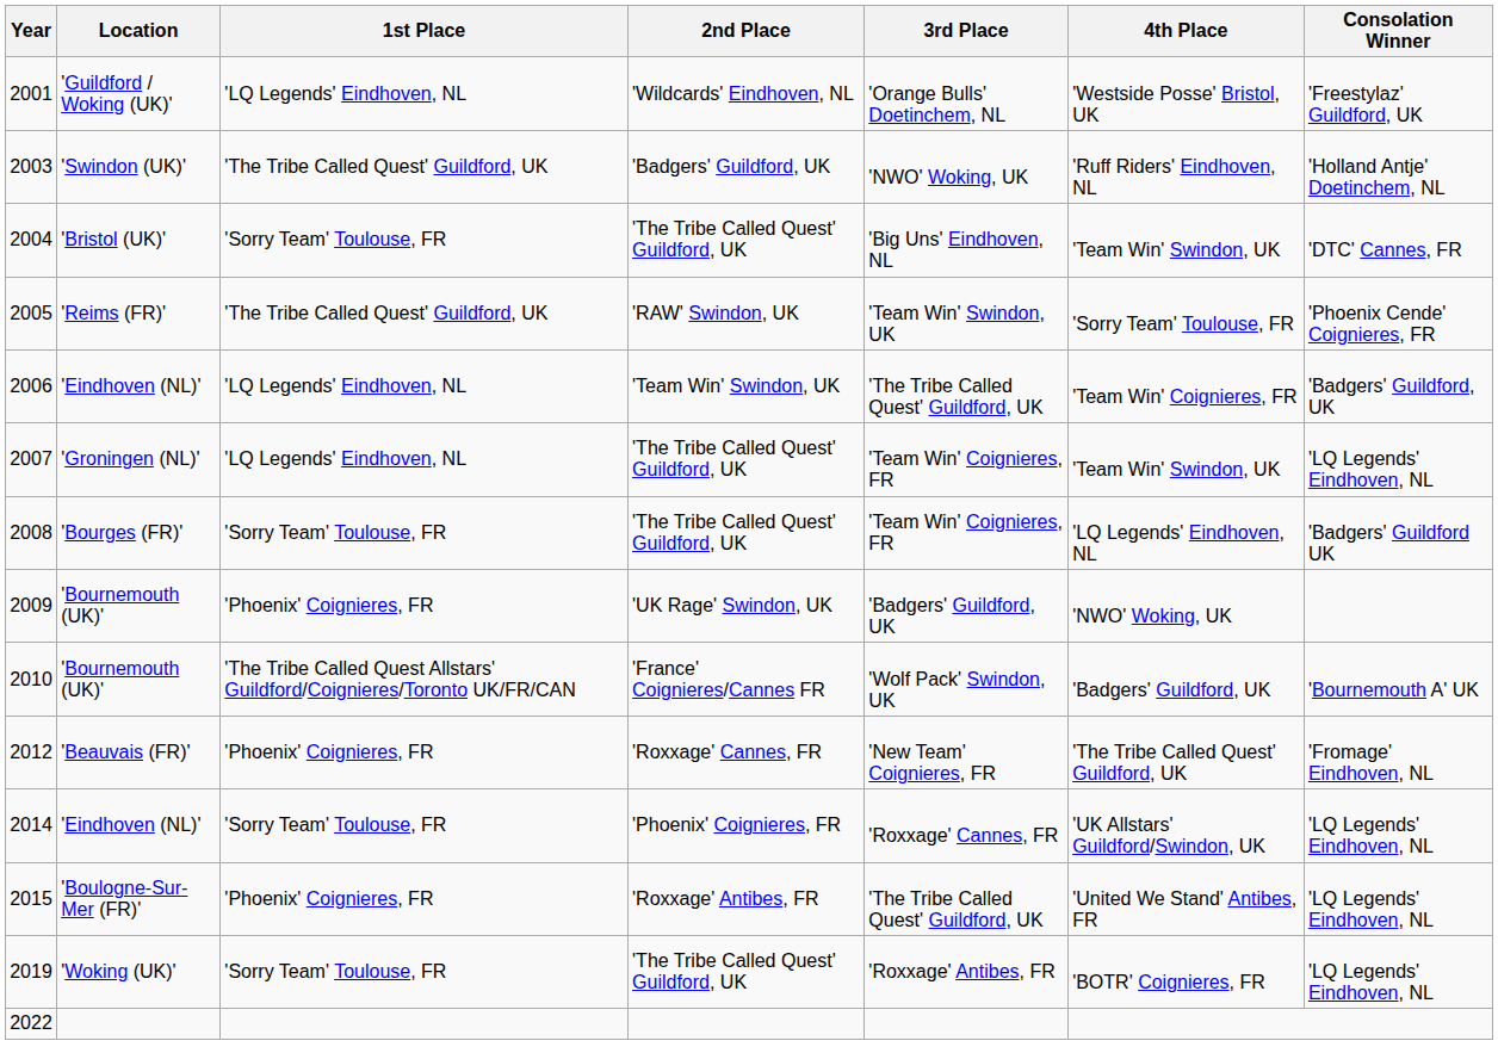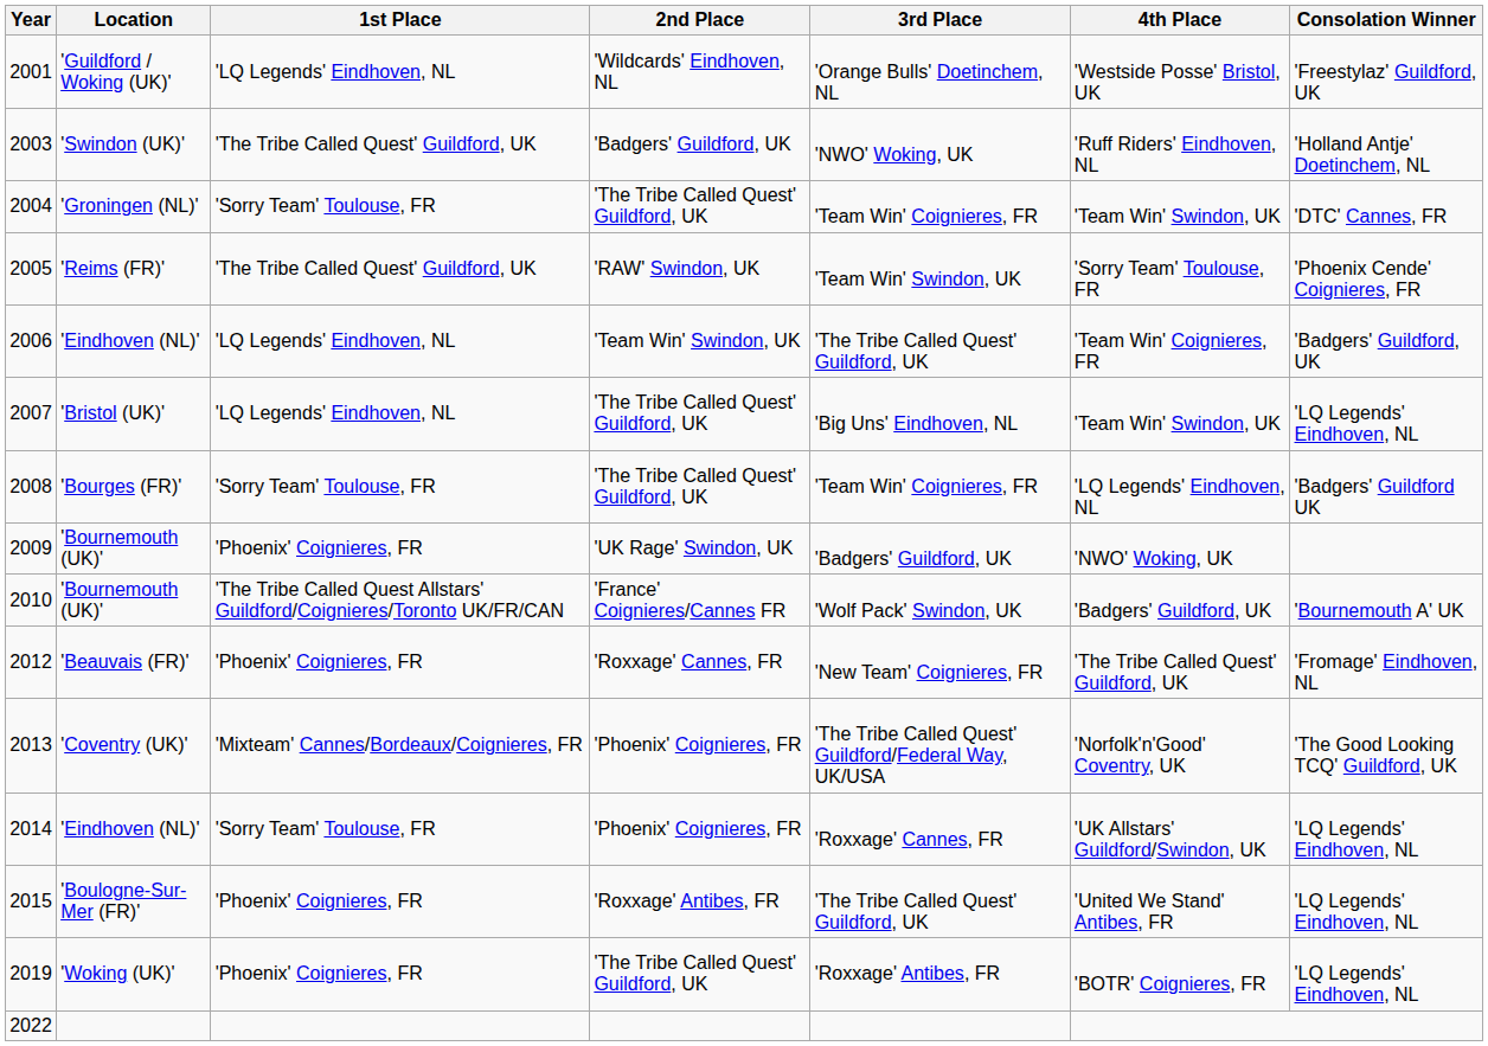2004 | Location: 'Bristol (UK)' -> 'Groningen (NL)'
2004 | 3rd Place: 'Big Uns' Eindhoven, NL -> 'Team Win' Coignieres, FR
2007 | Location: 'Groningen (NL)' -> 'Bristol (UK)'
2007 | 3rd Place: 'Team Win' Coignieres, FR -> 'Big Uns' Eindhoven, NL
+ row: 2013 | 'Coventry (UK)' | 'Mixteam' Cannes/Bordeaux/Coignieres, FR | 'Phoenix' Coignieres, FR | 'The Tribe Called Quest' Guildford/Federal Way, UK/USA | 'Norfolk'n'Good' Coventry, UK | 'The Good Looking TCQ' Guildford, UK
2019 | 1st Place: 'Sorry Team' Toulouse, FR -> 'Phoenix' Coignieres, FR
